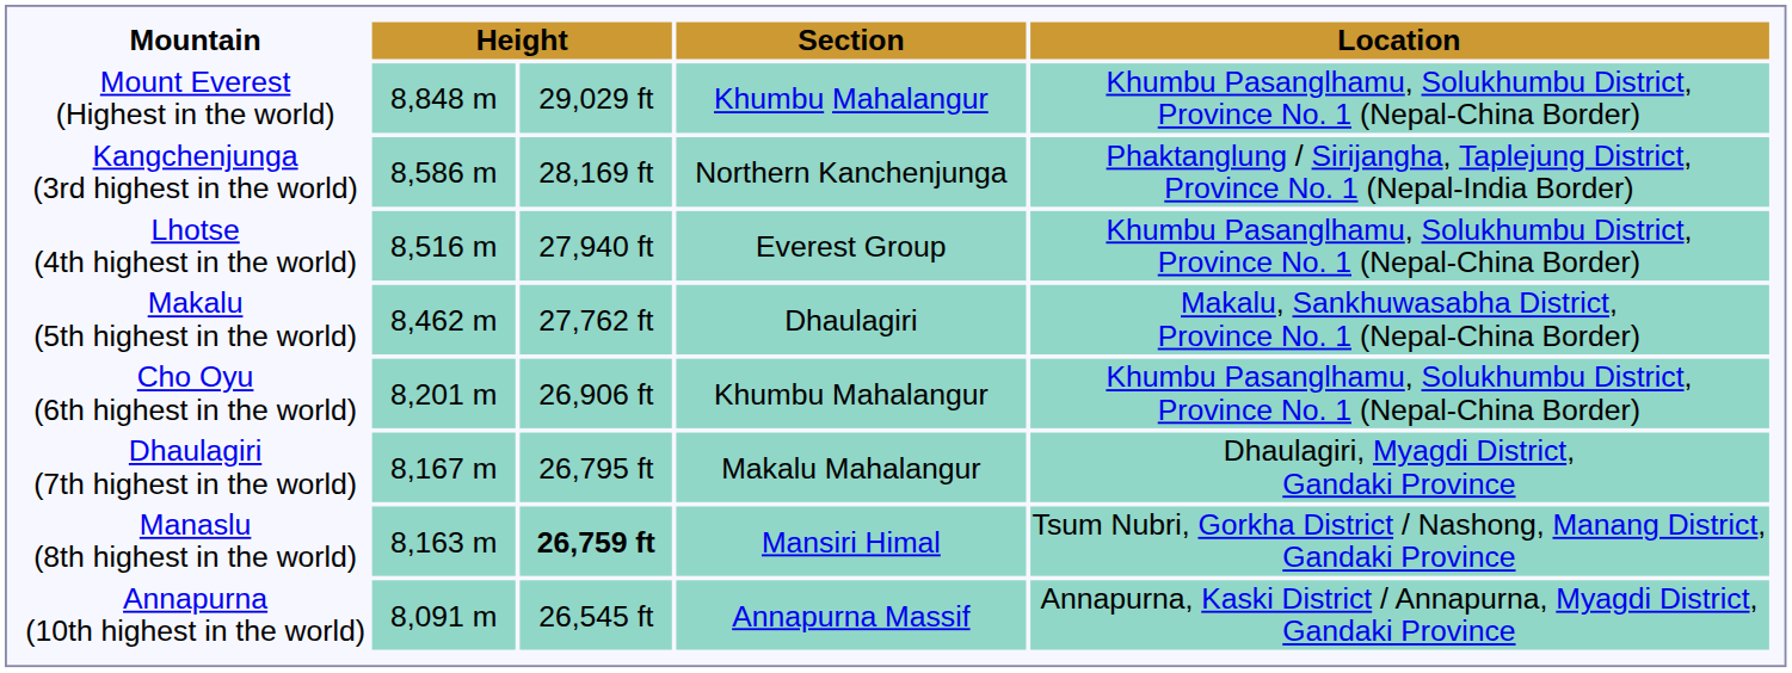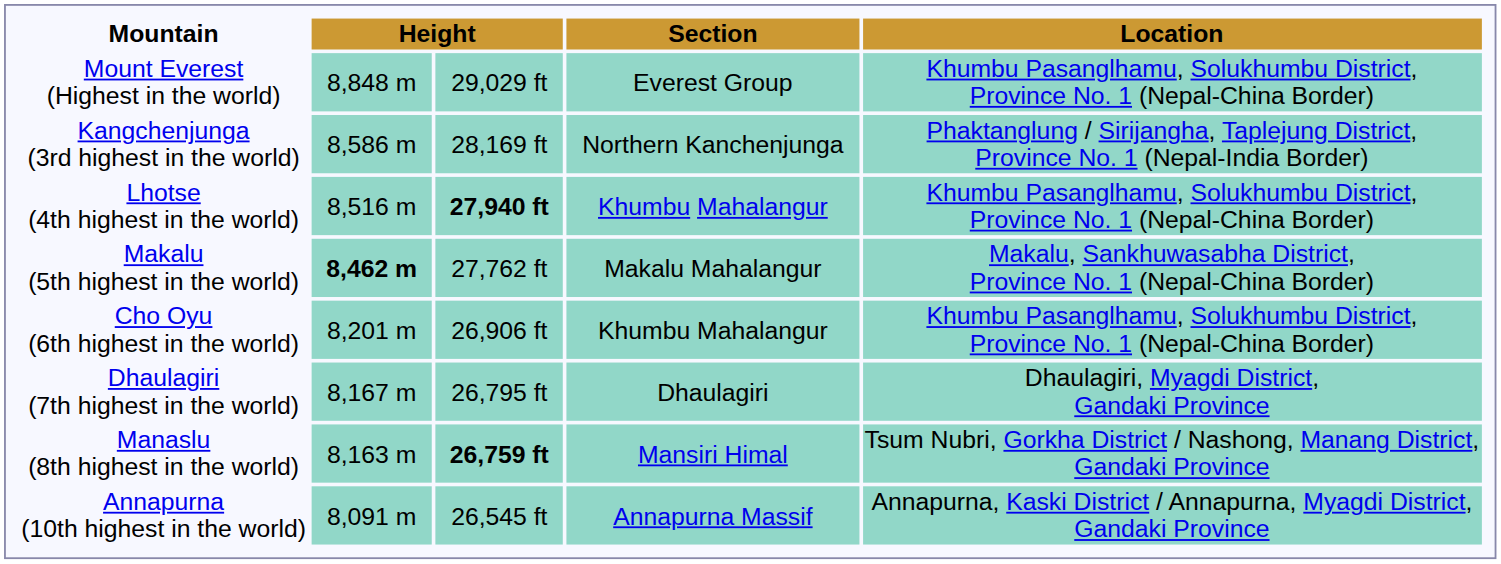Mount Everest (Highest in the world) | Section: Khumbu Mahalangur -> Everest Group
Lhotse (4th highest in the world) | column 3: normal -> bold
Lhotse (4th highest in the world) | Section: Everest Group -> Khumbu Mahalangur
Makalu (5th highest in the world) | column 2: normal -> bold
Makalu (5th highest in the world) | Section: Dhaulagiri -> Makalu Mahalangur
Dhaulagiri (7th highest in the world) | Section: Makalu Mahalangur -> Dhaulagiri
